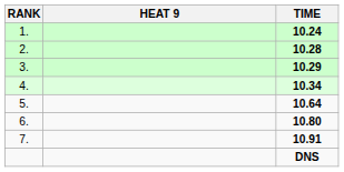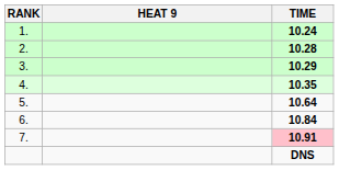4. | TIME: 10.34 -> 10.35
6. | TIME: 10.80 -> 10.84
7. | TIME: no background -> pink background
